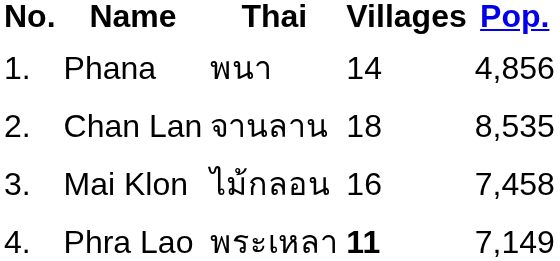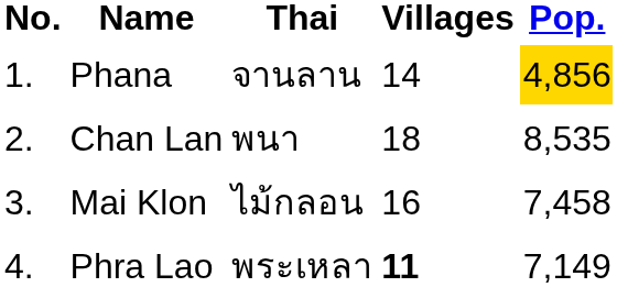Phana | Thai: พนา -> จานลาน
Phana | Pop.: no background -> gold background
Chan Lan | Thai: จานลาน -> พนา
